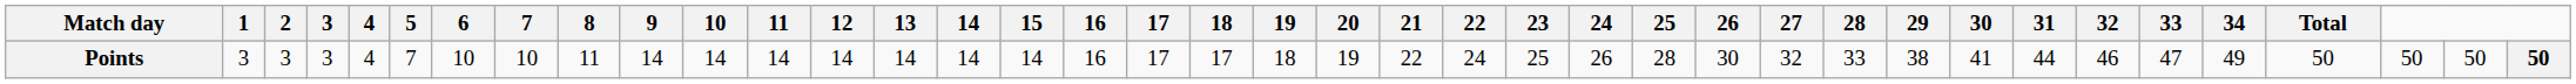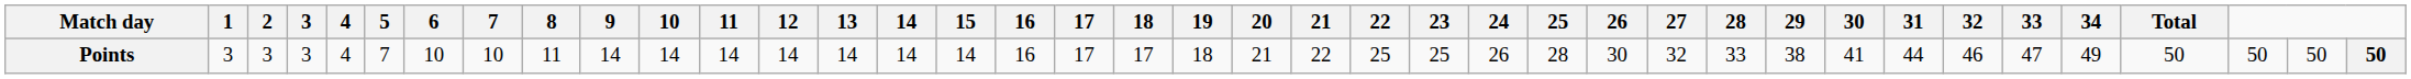Points | 20: 19 -> 21
Points | 22: 24 -> 25
